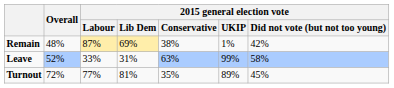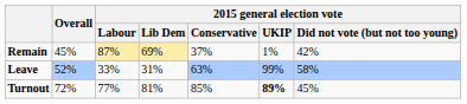Remain | Overall: 48% -> 45%
Remain | 2015 general election vote / Conservative: 38% -> 37%
Turnout | 2015 general election vote / Conservative: 35% -> 85%
Turnout | 2015 general election vote / UKIP: normal -> bold
